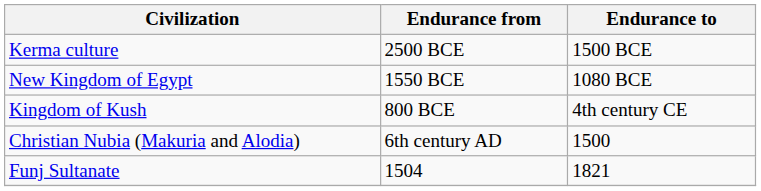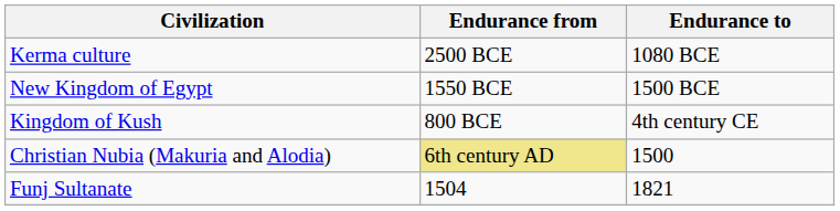Kerma culture | Endurance to: 1500 BCE -> 1080 BCE
New Kingdom of Egypt | Endurance to: 1080 BCE -> 1500 BCE
Christian Nubia (Makuria and Alodia) | Endurance from: no background -> khaki background
